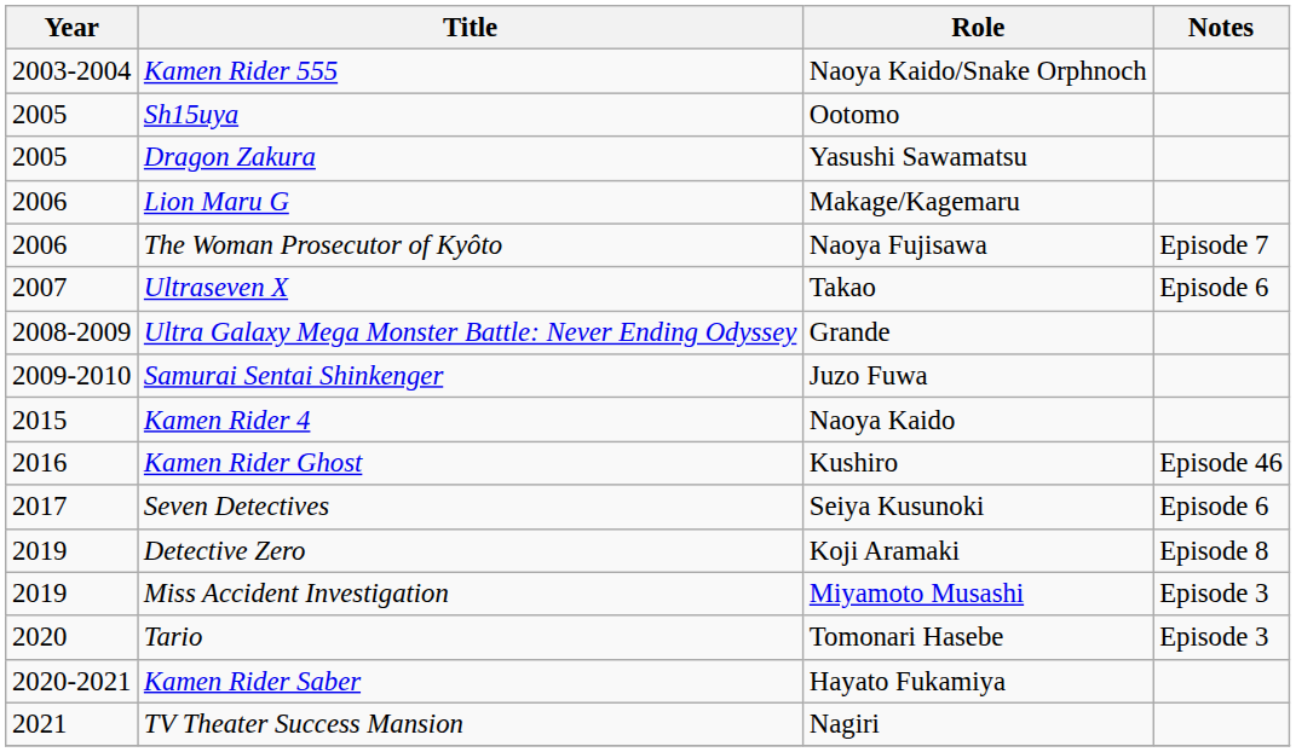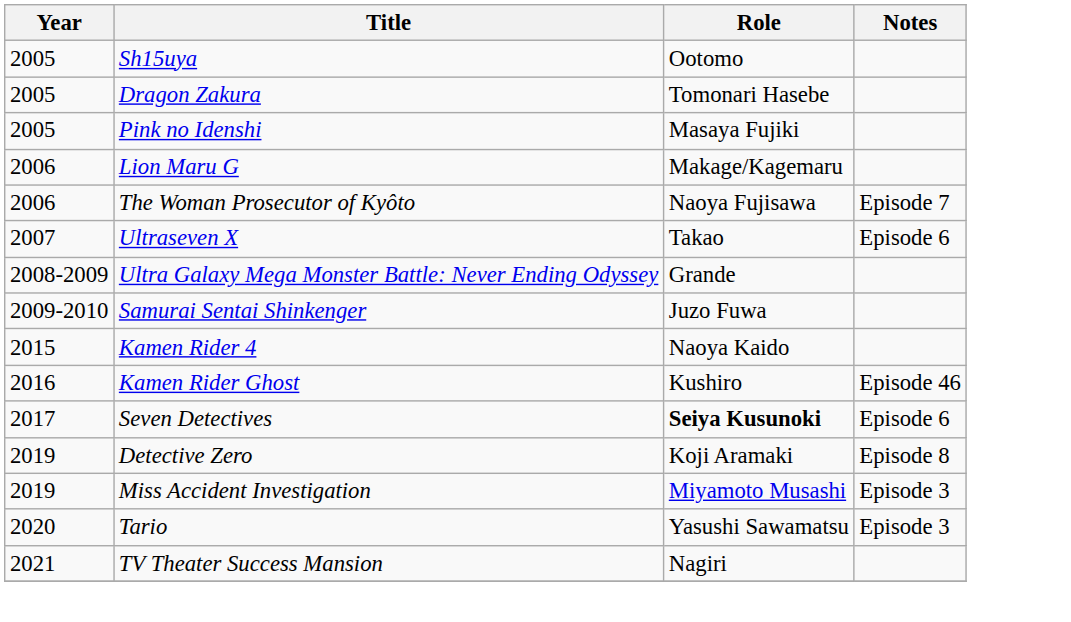- row: 2003-2004 | Kamen Rider 555 | Naoya Kaido/Snake Orphnoch
Dragon Zakura | Role: Yasushi Sawamatsu -> Tomonari Hasebe
+ row: 2005 | Pink no Idenshi | Masaya Fujiki
Seven Detectives | Role: normal -> bold
Tario | Role: Tomonari Hasebe -> Yasushi Sawamatsu
- row: 2020-2021 | Kamen Rider Saber | Hayato Fukamiya
